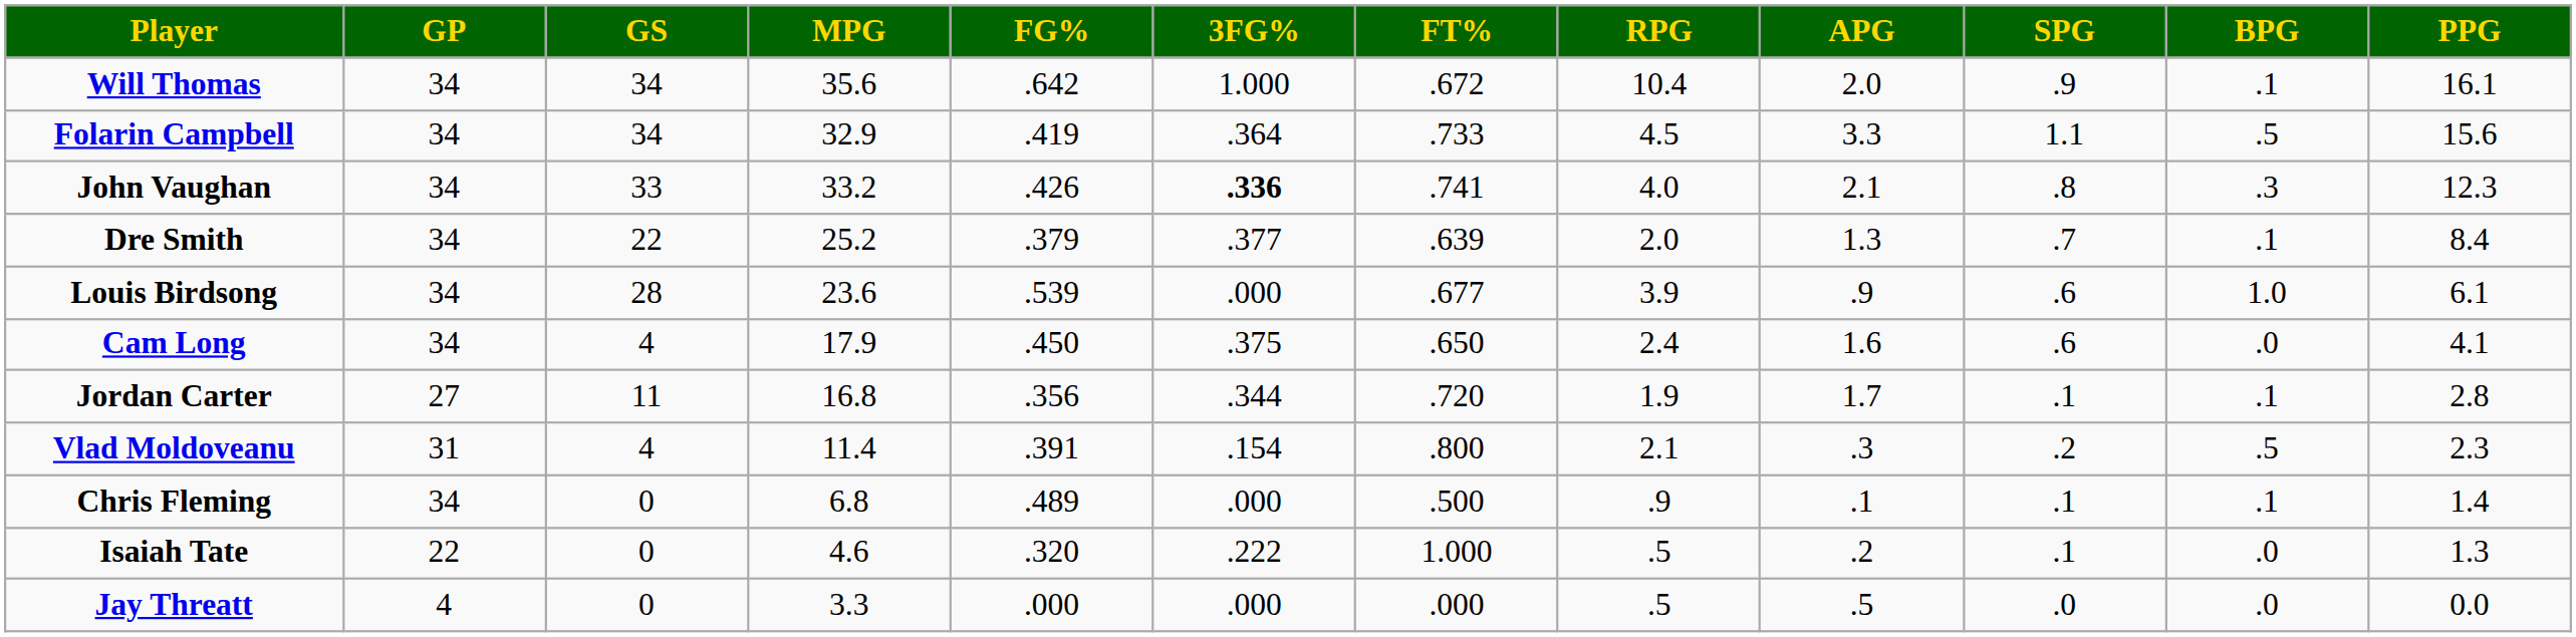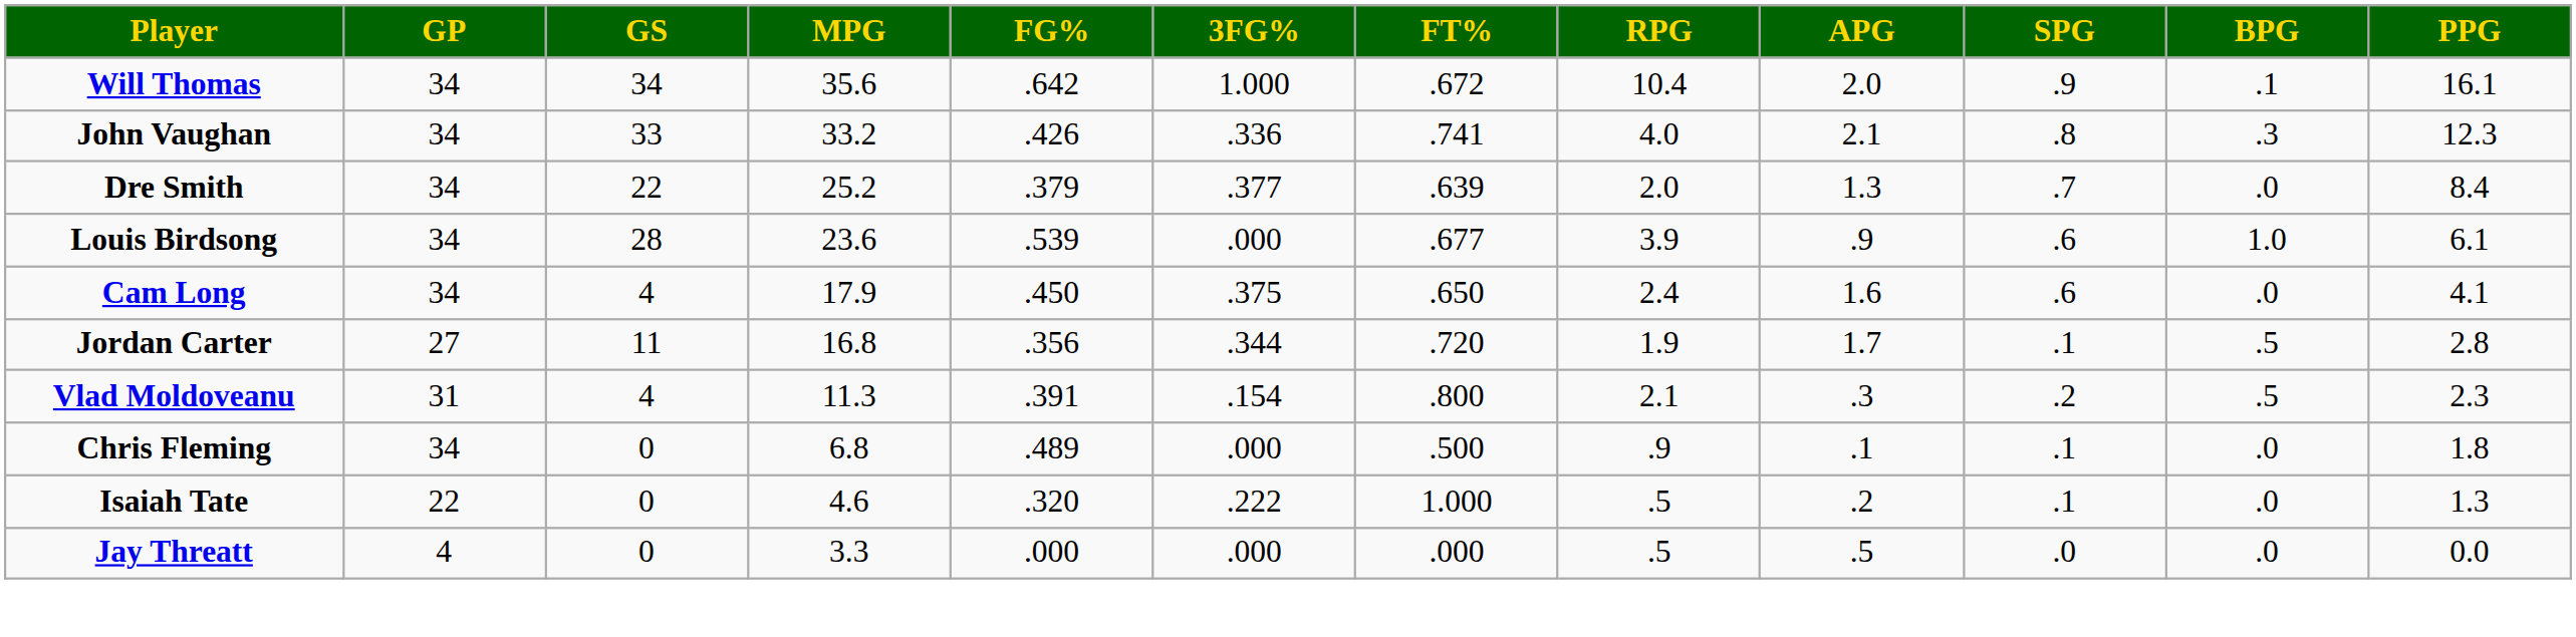- row: Folarin Campbell | 34 | 34 | 32.9 | .419 | .364 | .733 | 4.5 | 3.3 | 1.1 | .5 | 15.6
John Vaughan | 3FG%: bold -> normal
Dre Smith | BPG: .1 -> .0
Jordan Carter | BPG: .1 -> .5
Vlad Moldoveanu | MPG: 11.4 -> 11.3
Chris Fleming | BPG: .1 -> .0
Chris Fleming | PPG: 1.4 -> 1.8
